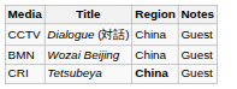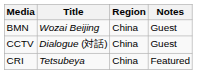rows swapped: BMN <-> CCTV
CRI | Region: bold -> normal
CRI | Notes: Guest -> Featured
